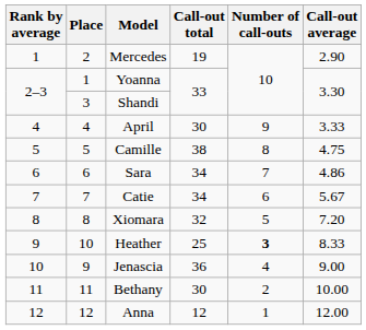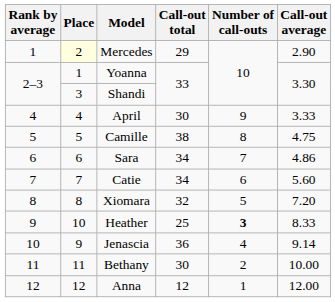Mercedes | Place: no background -> lightyellow background
Mercedes | Call-out total: 19 -> 29
Catie | Call-out average: 5.67 -> 5.60
Jenascia | Call-out average: 9.00 -> 9.14
